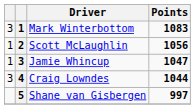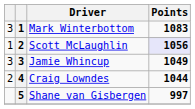Scott McLaughlin | Points: no background -> lavender background
Jamie Whincup | column 1: 1 -> 3
Jamie Whincup | Points: 1047 -> 1049
Craig Lowndes | column 1: 3 -> 2
